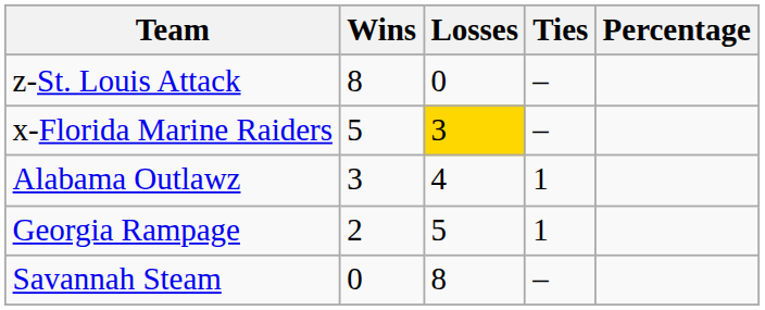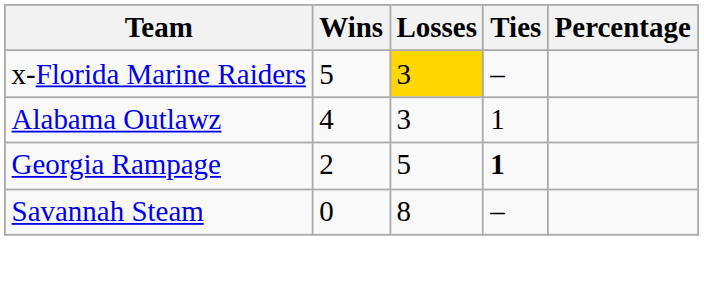- row: z-St. Louis Attack | 8 | 0 | –
Alabama Outlawz | Wins: 3 -> 4
Alabama Outlawz | Losses: 4 -> 3
Georgia Rampage | Ties: normal -> bold
